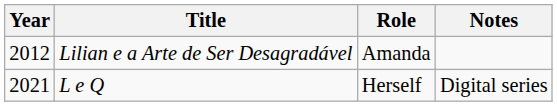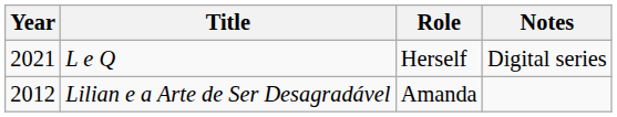rows swapped: Lilian e a Arte de Ser Desagradável <-> L e Q
